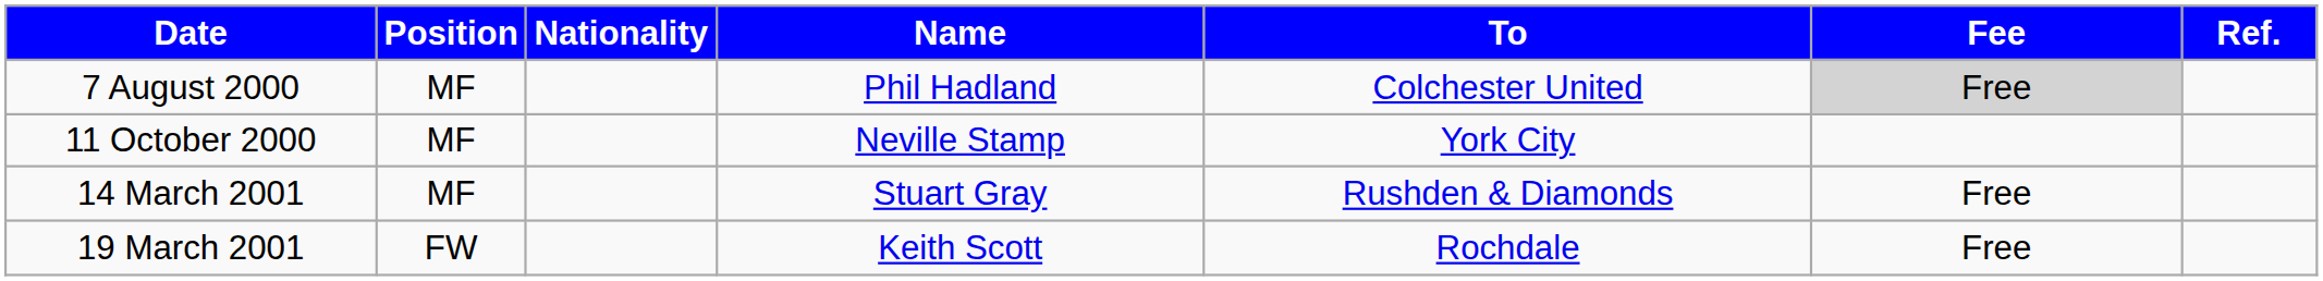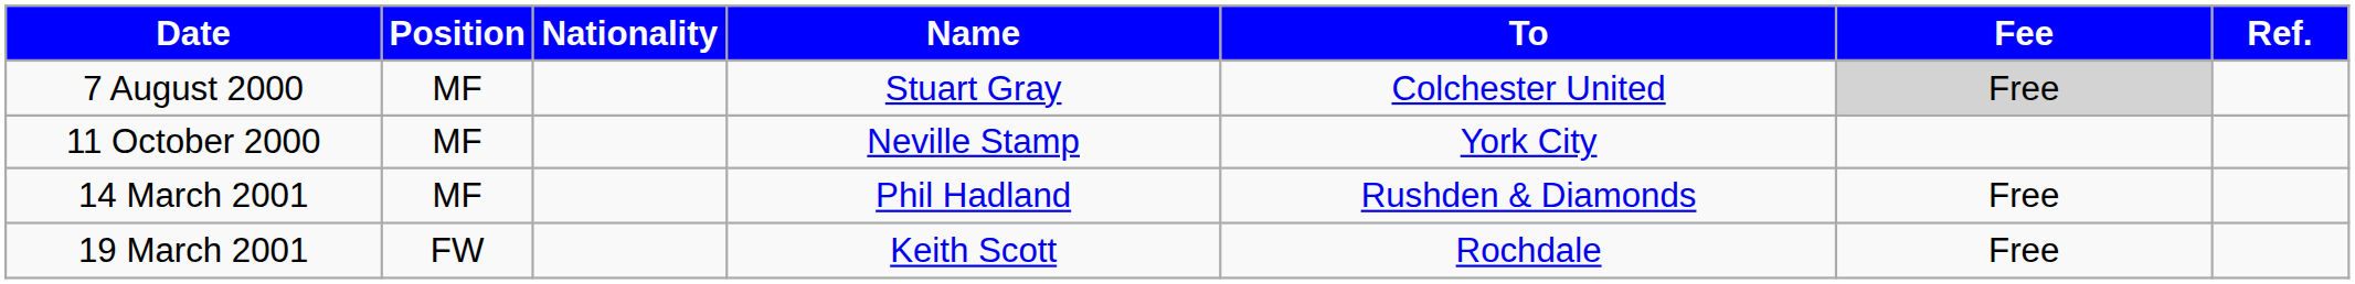7 August 2000 | Name: Phil Hadland -> Stuart Gray
14 March 2001 | Name: Stuart Gray -> Phil Hadland
